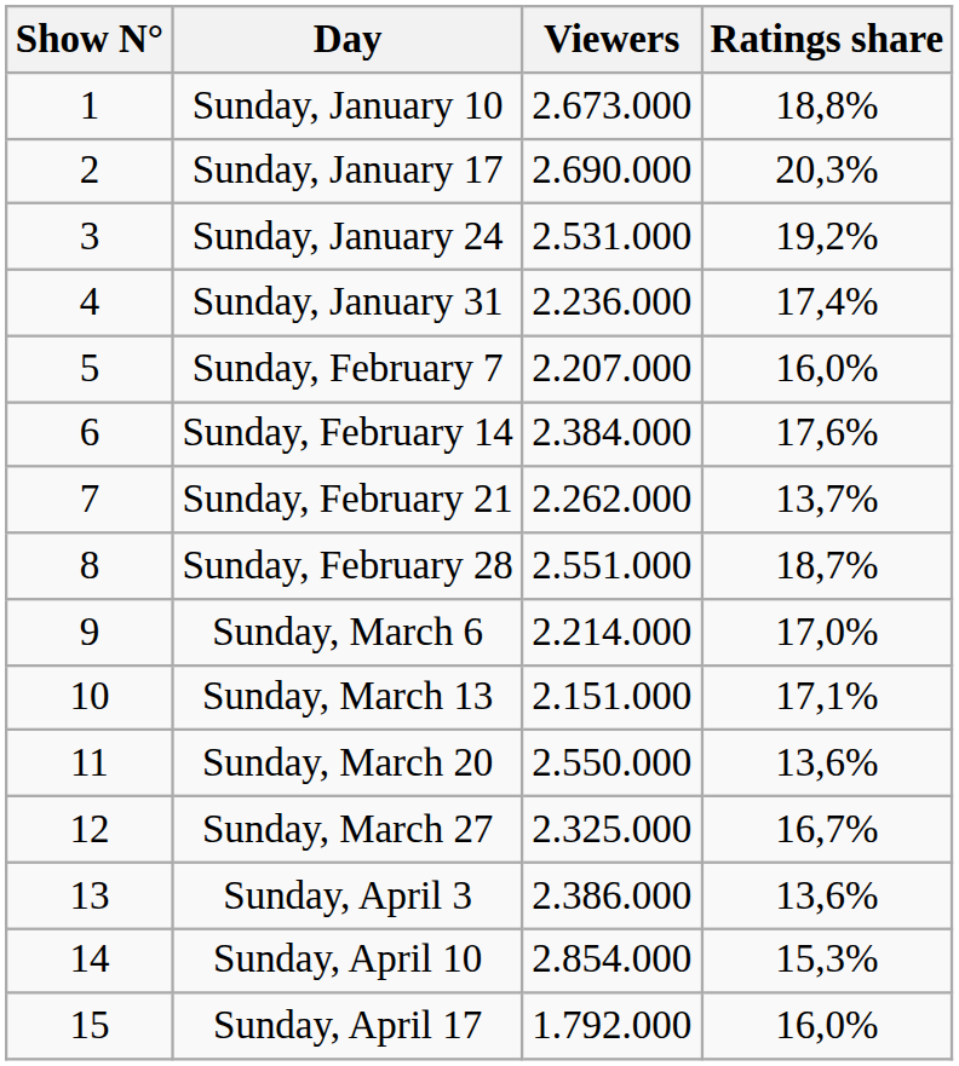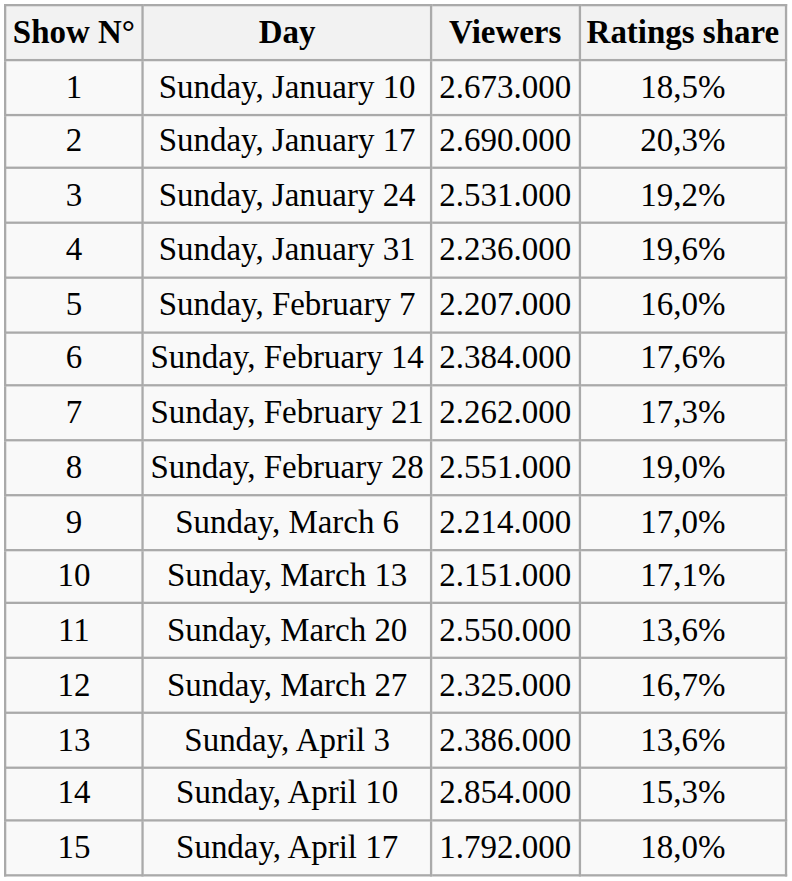Sunday, January 10 | Ratings share: 18,8% -> 18,5%
Sunday, January 31 | Ratings share: 17,4% -> 19,6%
Sunday, February 21 | Ratings share: 13,7% -> 17,3%
Sunday, February 28 | Ratings share: 18,7% -> 19,0%
Sunday, April 17 | Ratings share: 16,0% -> 18,0%
